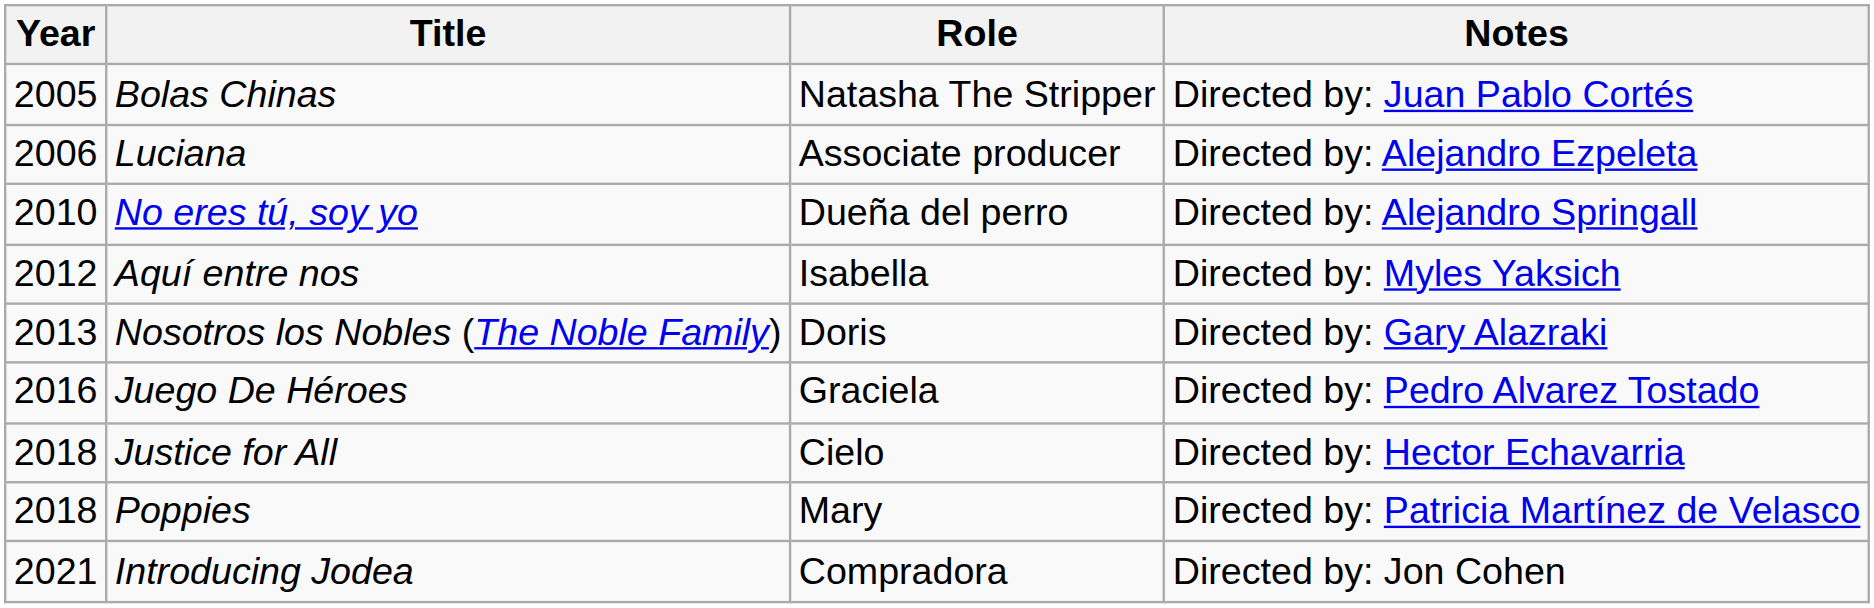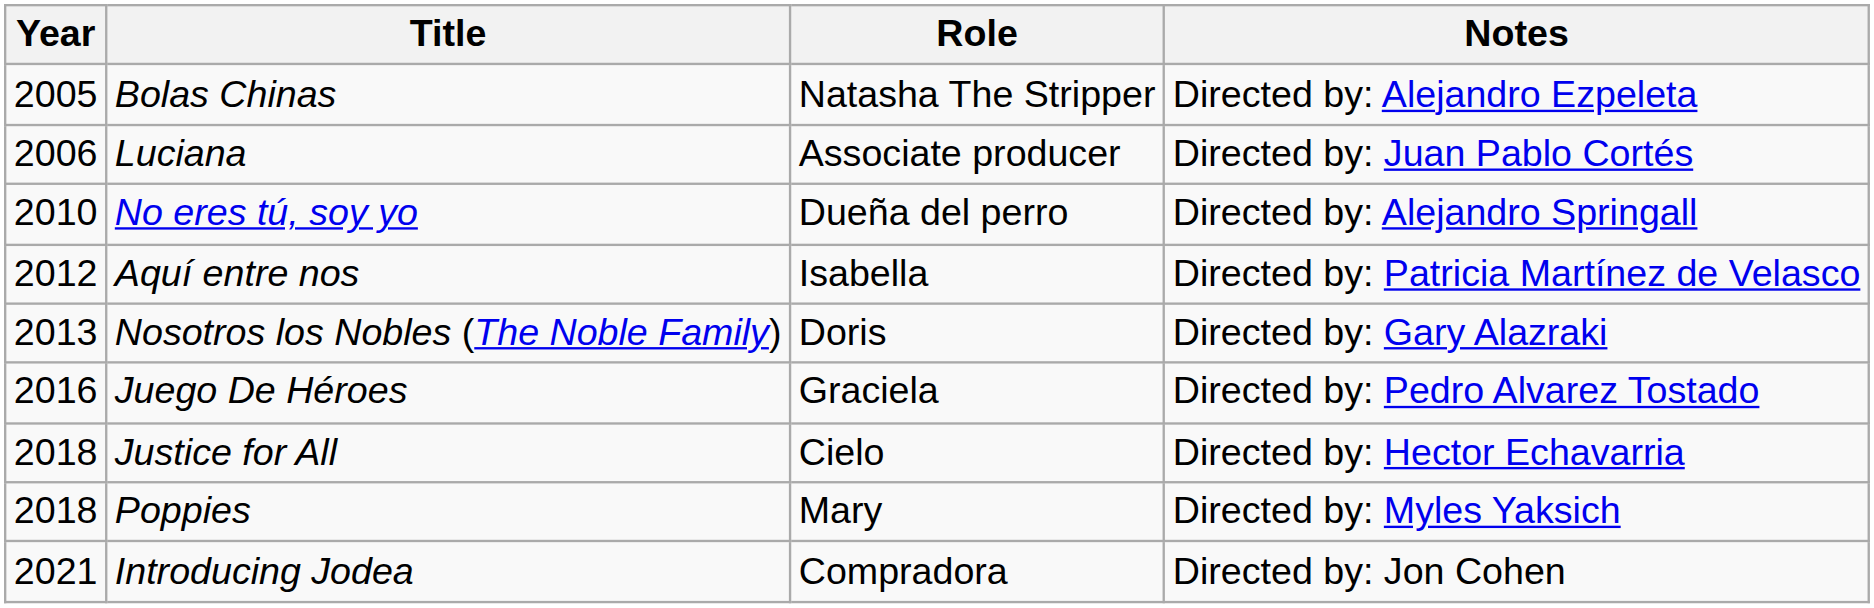Bolas Chinas | Notes: Directed by: Juan Pablo Cortés -> Directed by: Alejandro Ezpeleta
Luciana | Notes: Directed by: Alejandro Ezpeleta -> Directed by: Juan Pablo Cortés
Aquí entre nos | Notes: Directed by: Myles Yaksich -> Directed by: Patricia Martínez de Velasco
Poppies | Notes: Directed by: Patricia Martínez de Velasco -> Directed by: Myles Yaksich
